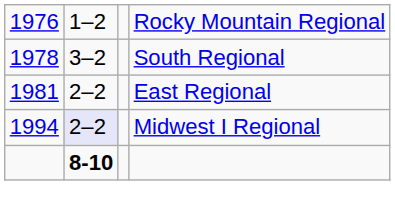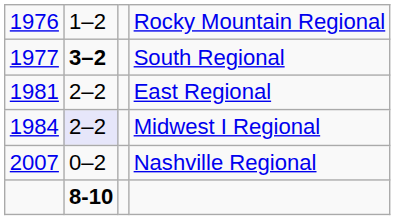South Regional | column 1: 1978 -> 1977
South Regional | column 2: normal -> bold
Midwest I Regional | column 1: 1994 -> 1984
+ row: 2007 | 0–2 | Nashville Regional
